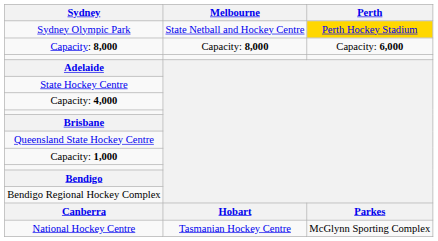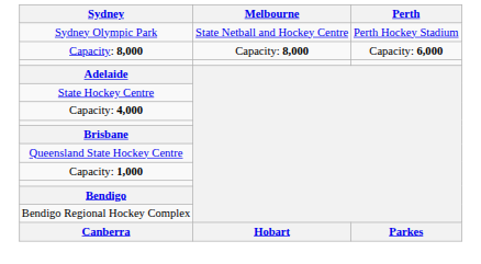Sydney Olympic Park | Perth: gold background -> no background
- row: National Hockey Centre | Tasmanian Hockey Centre | McGlynn Sporting Complex
